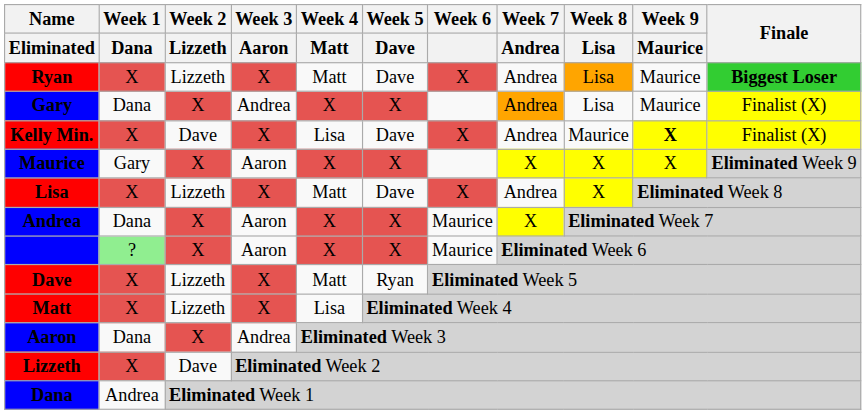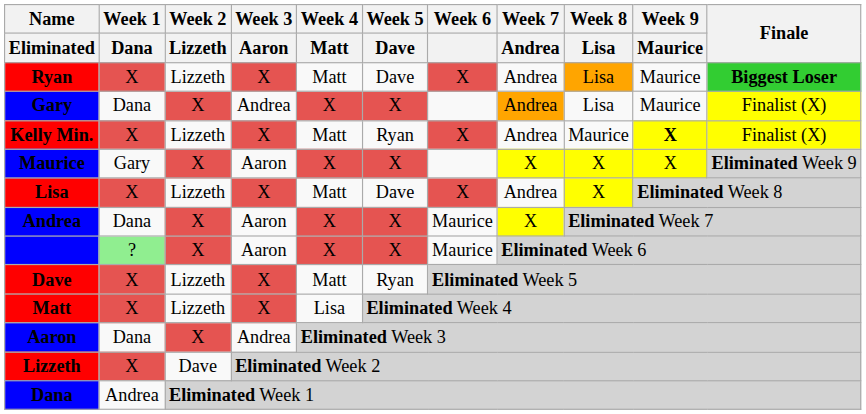Kelly Min. | Week 2 / Lizzeth: Dave -> Lizzeth
Kelly Min. | Week 4 / Matt: Lisa -> Matt
Kelly Min. | Week 5 / Dave: Dave -> Ryan
